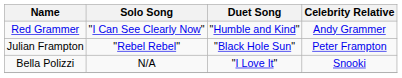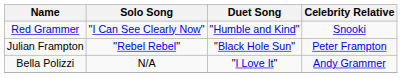Red Grammer | Celebrity Relative: Andy Grammer -> Snooki
Bella Polizzi | Celebrity Relative: Snooki -> Andy Grammer
